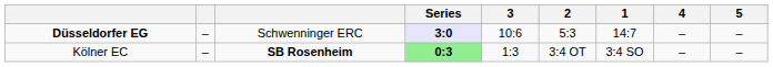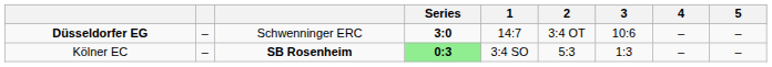columns swapped: 1 <-> 3
Düsseldorfer EG | Series: lavender background -> no background
Düsseldorfer EG | 2: 5:3 -> 3:4 OT
Kölner EC | 2: 3:4 OT -> 5:3
